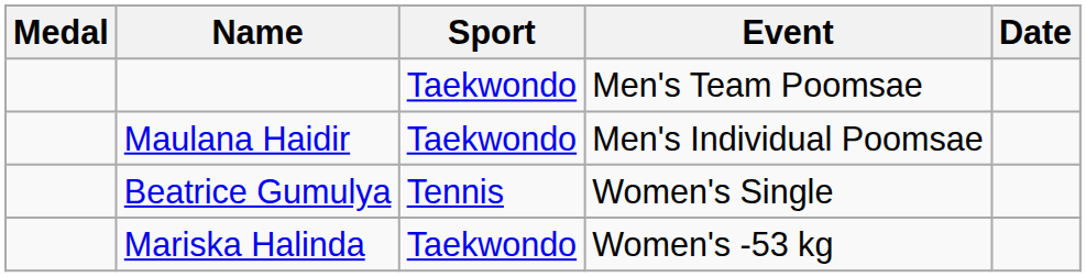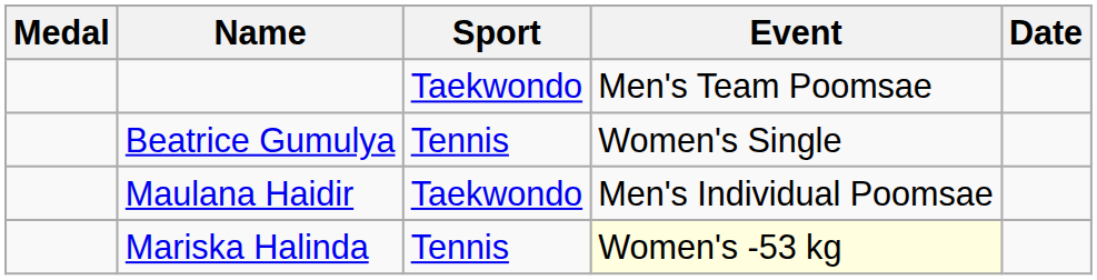rows swapped: Maulana Haidir <-> Beatrice Gumulya
Mariska Halinda | Sport: Taekwondo -> Tennis
Mariska Halinda | Event: no background -> lightyellow background
